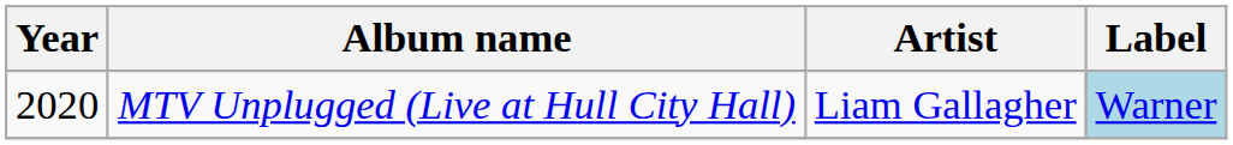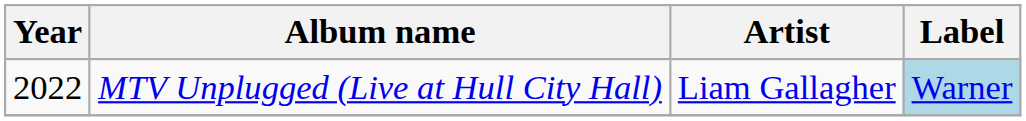MTV Unplugged (Live at Hull City Hall) | Year: 2020 -> 2022
